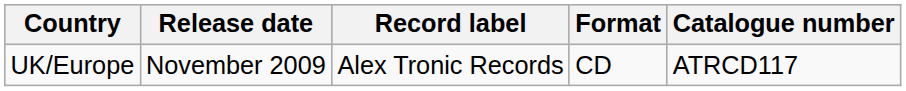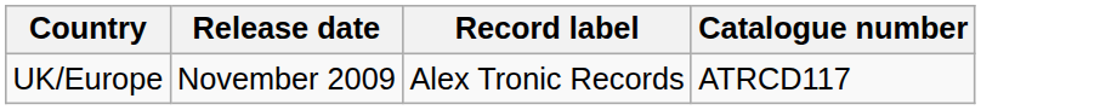- column: Format | CD
